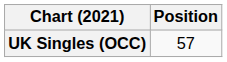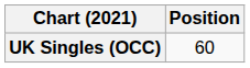UK Singles (OCC) | Position: 57 -> 60
